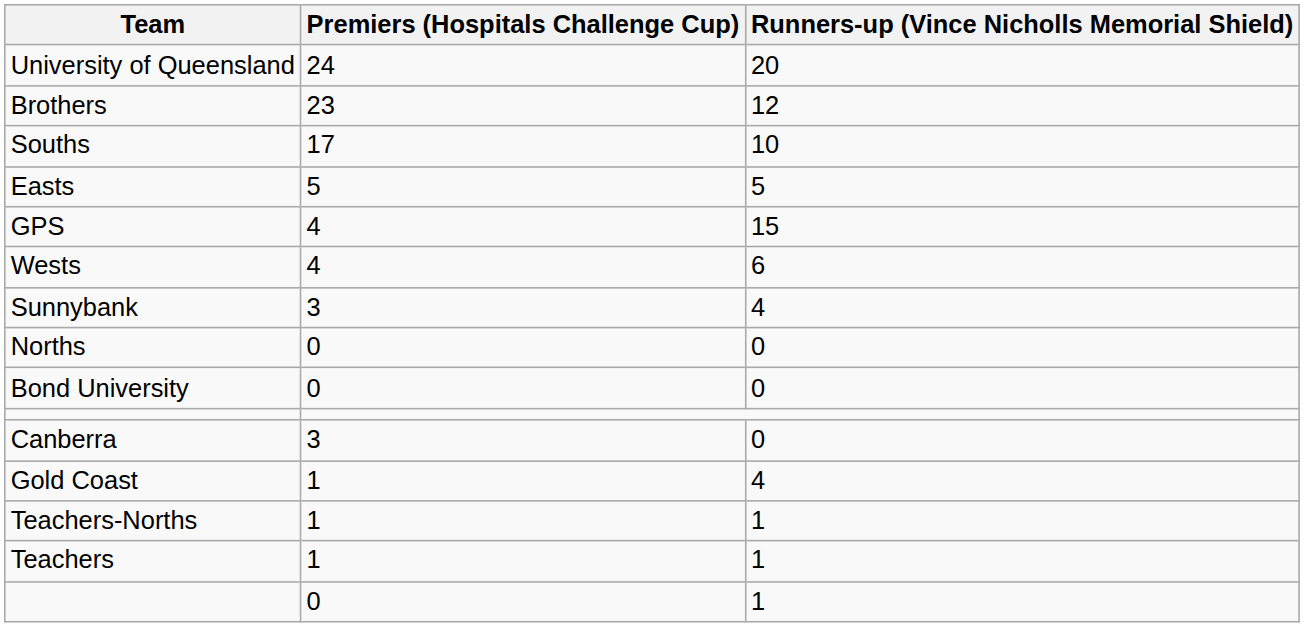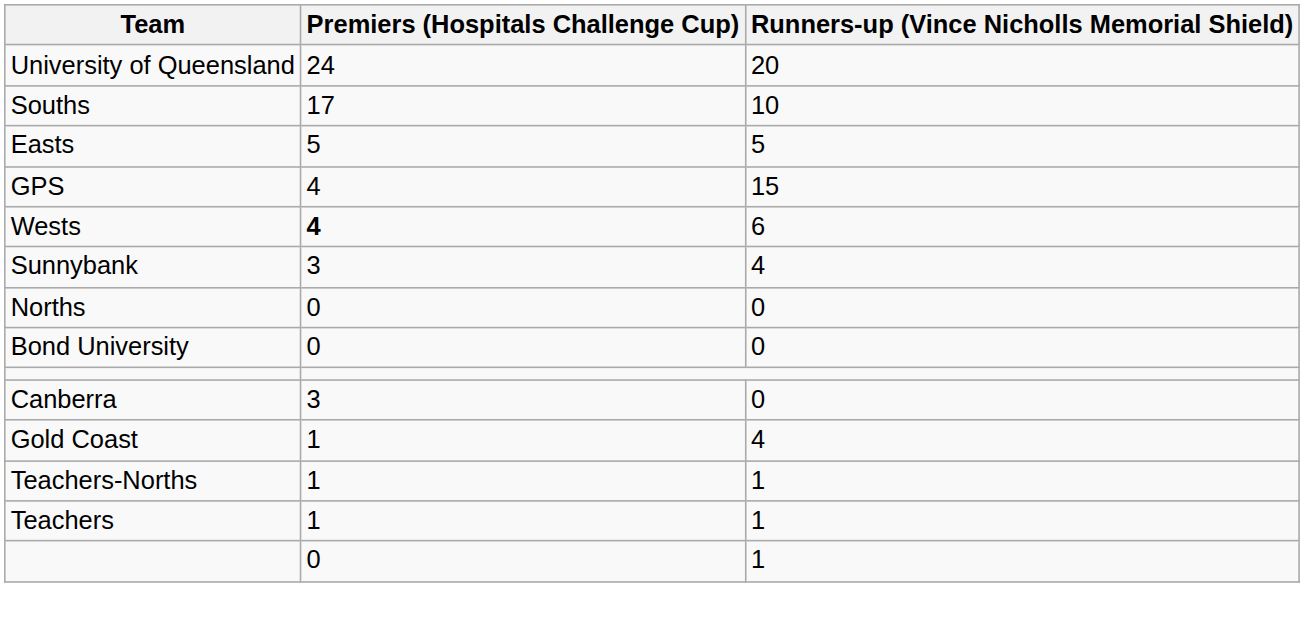- row: Brothers | 23 | 12
Wests | Premiers (Hospitals Challenge Cup): normal -> bold
